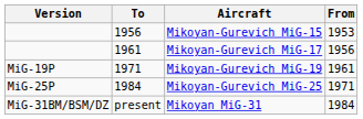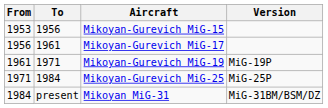columns swapped: From <-> Version
